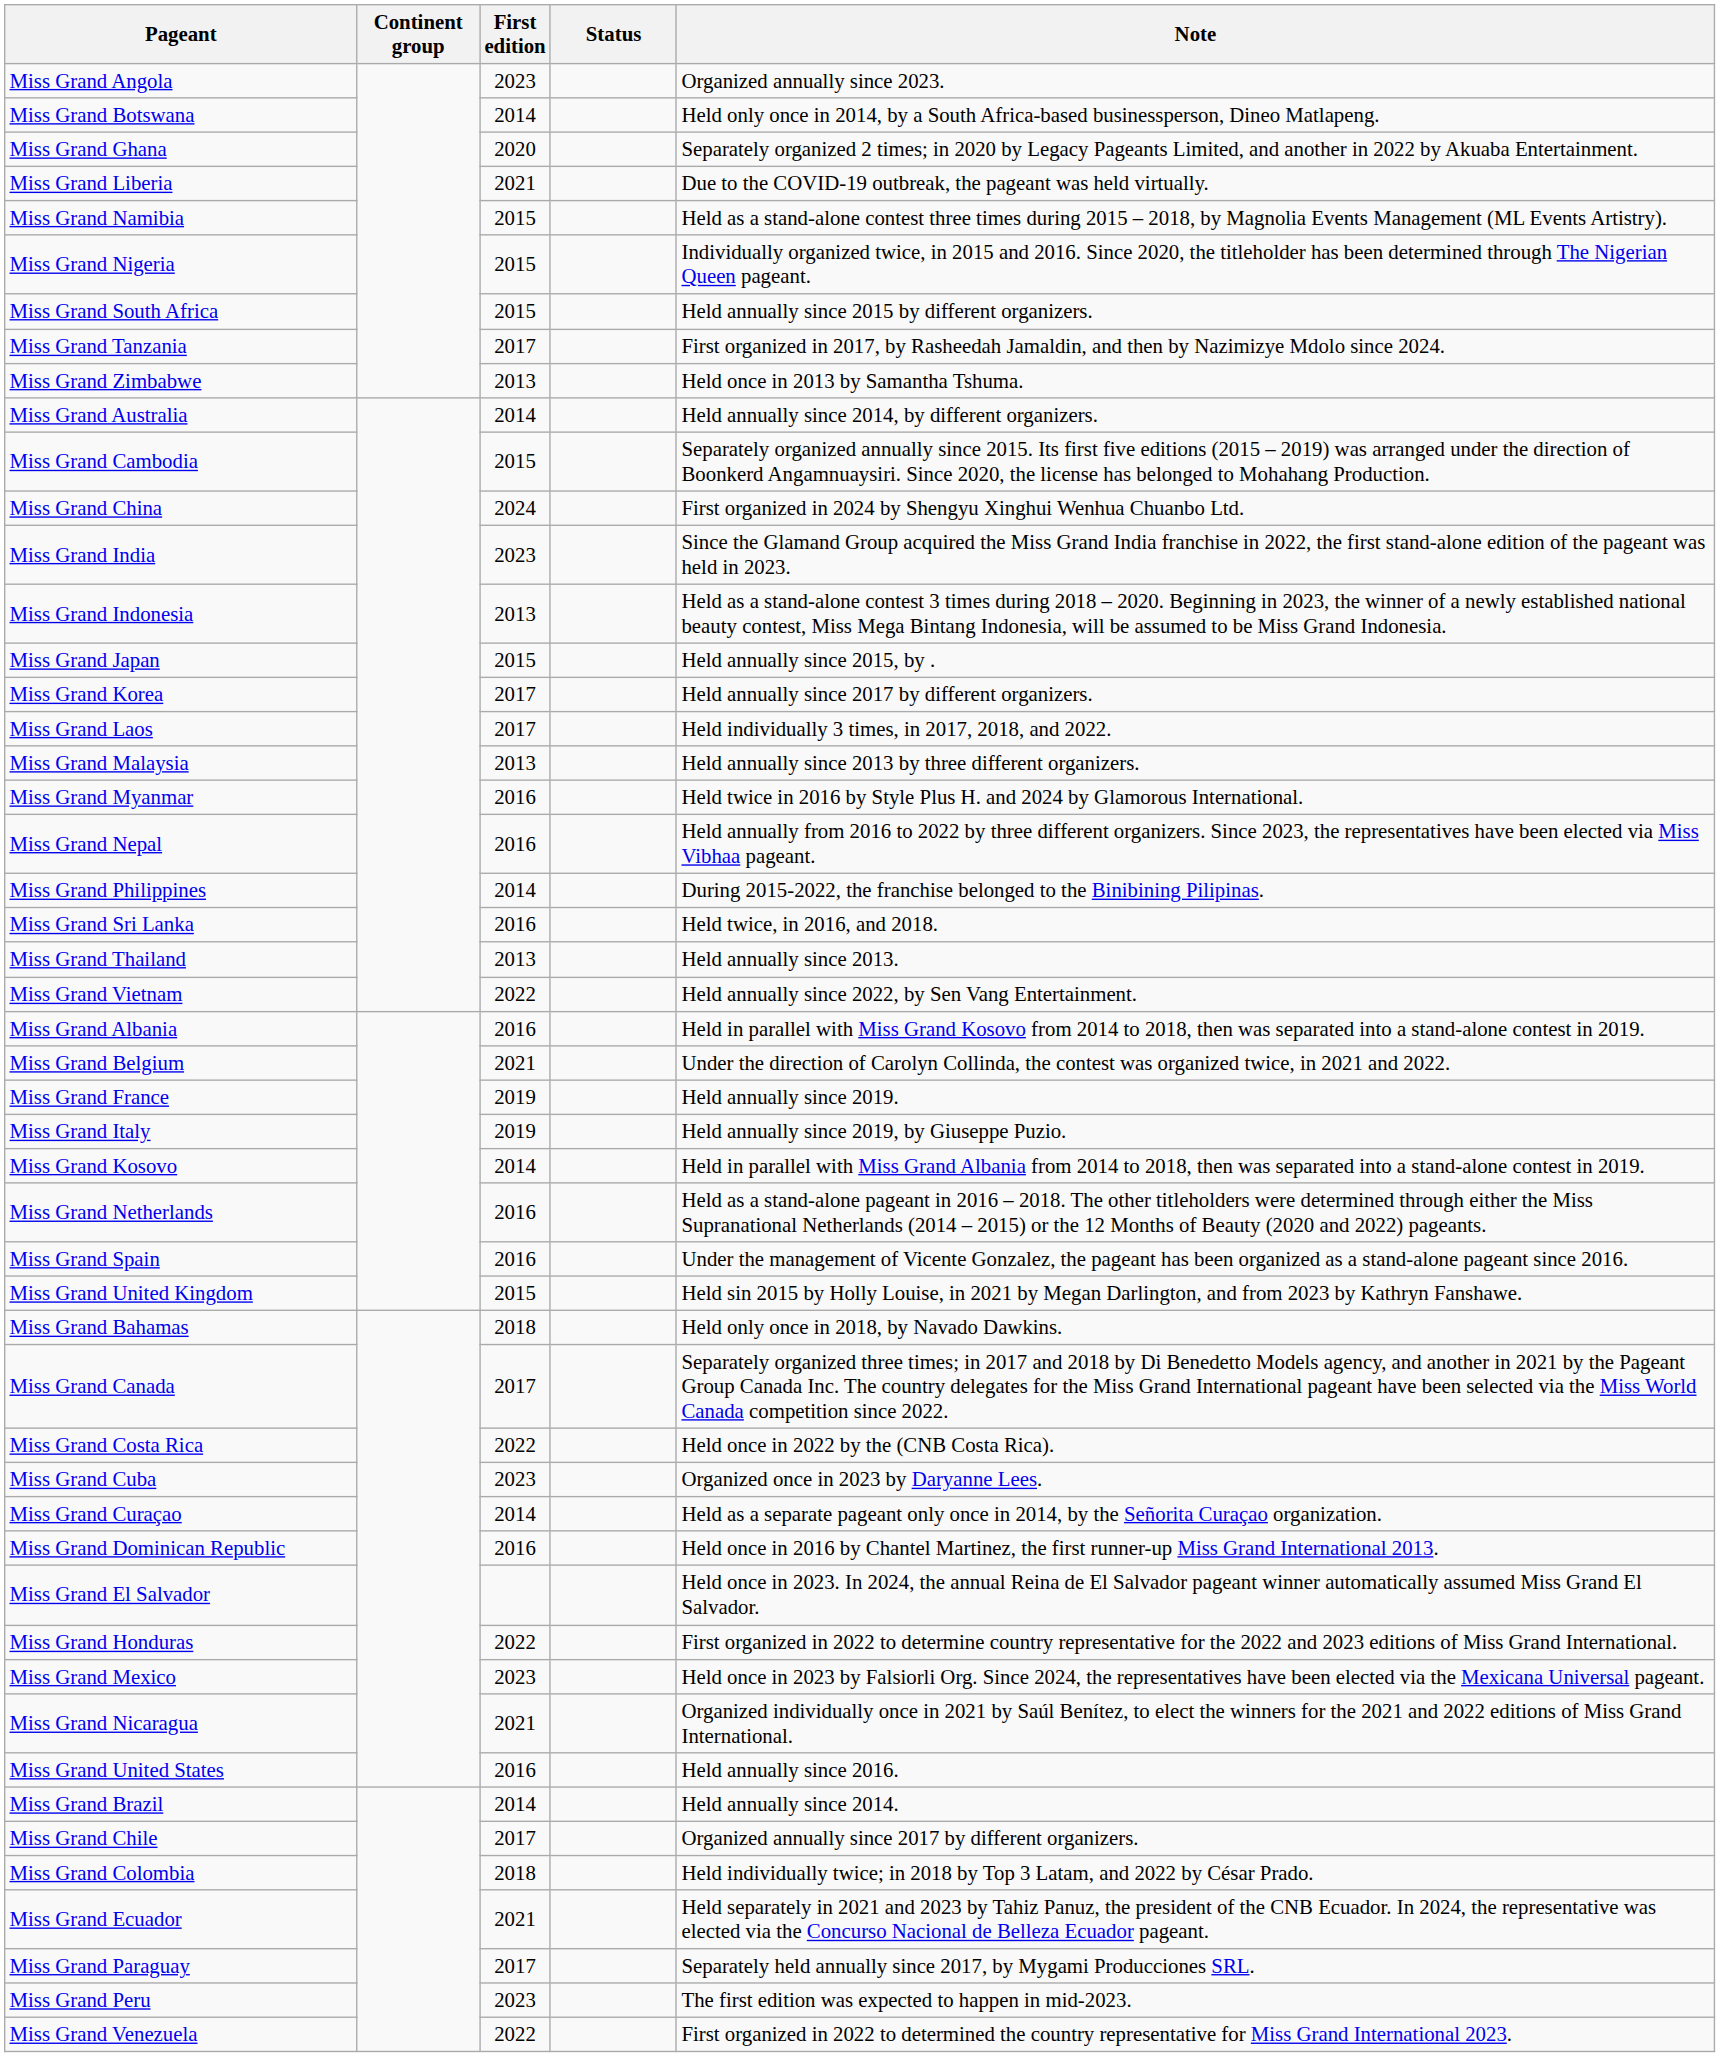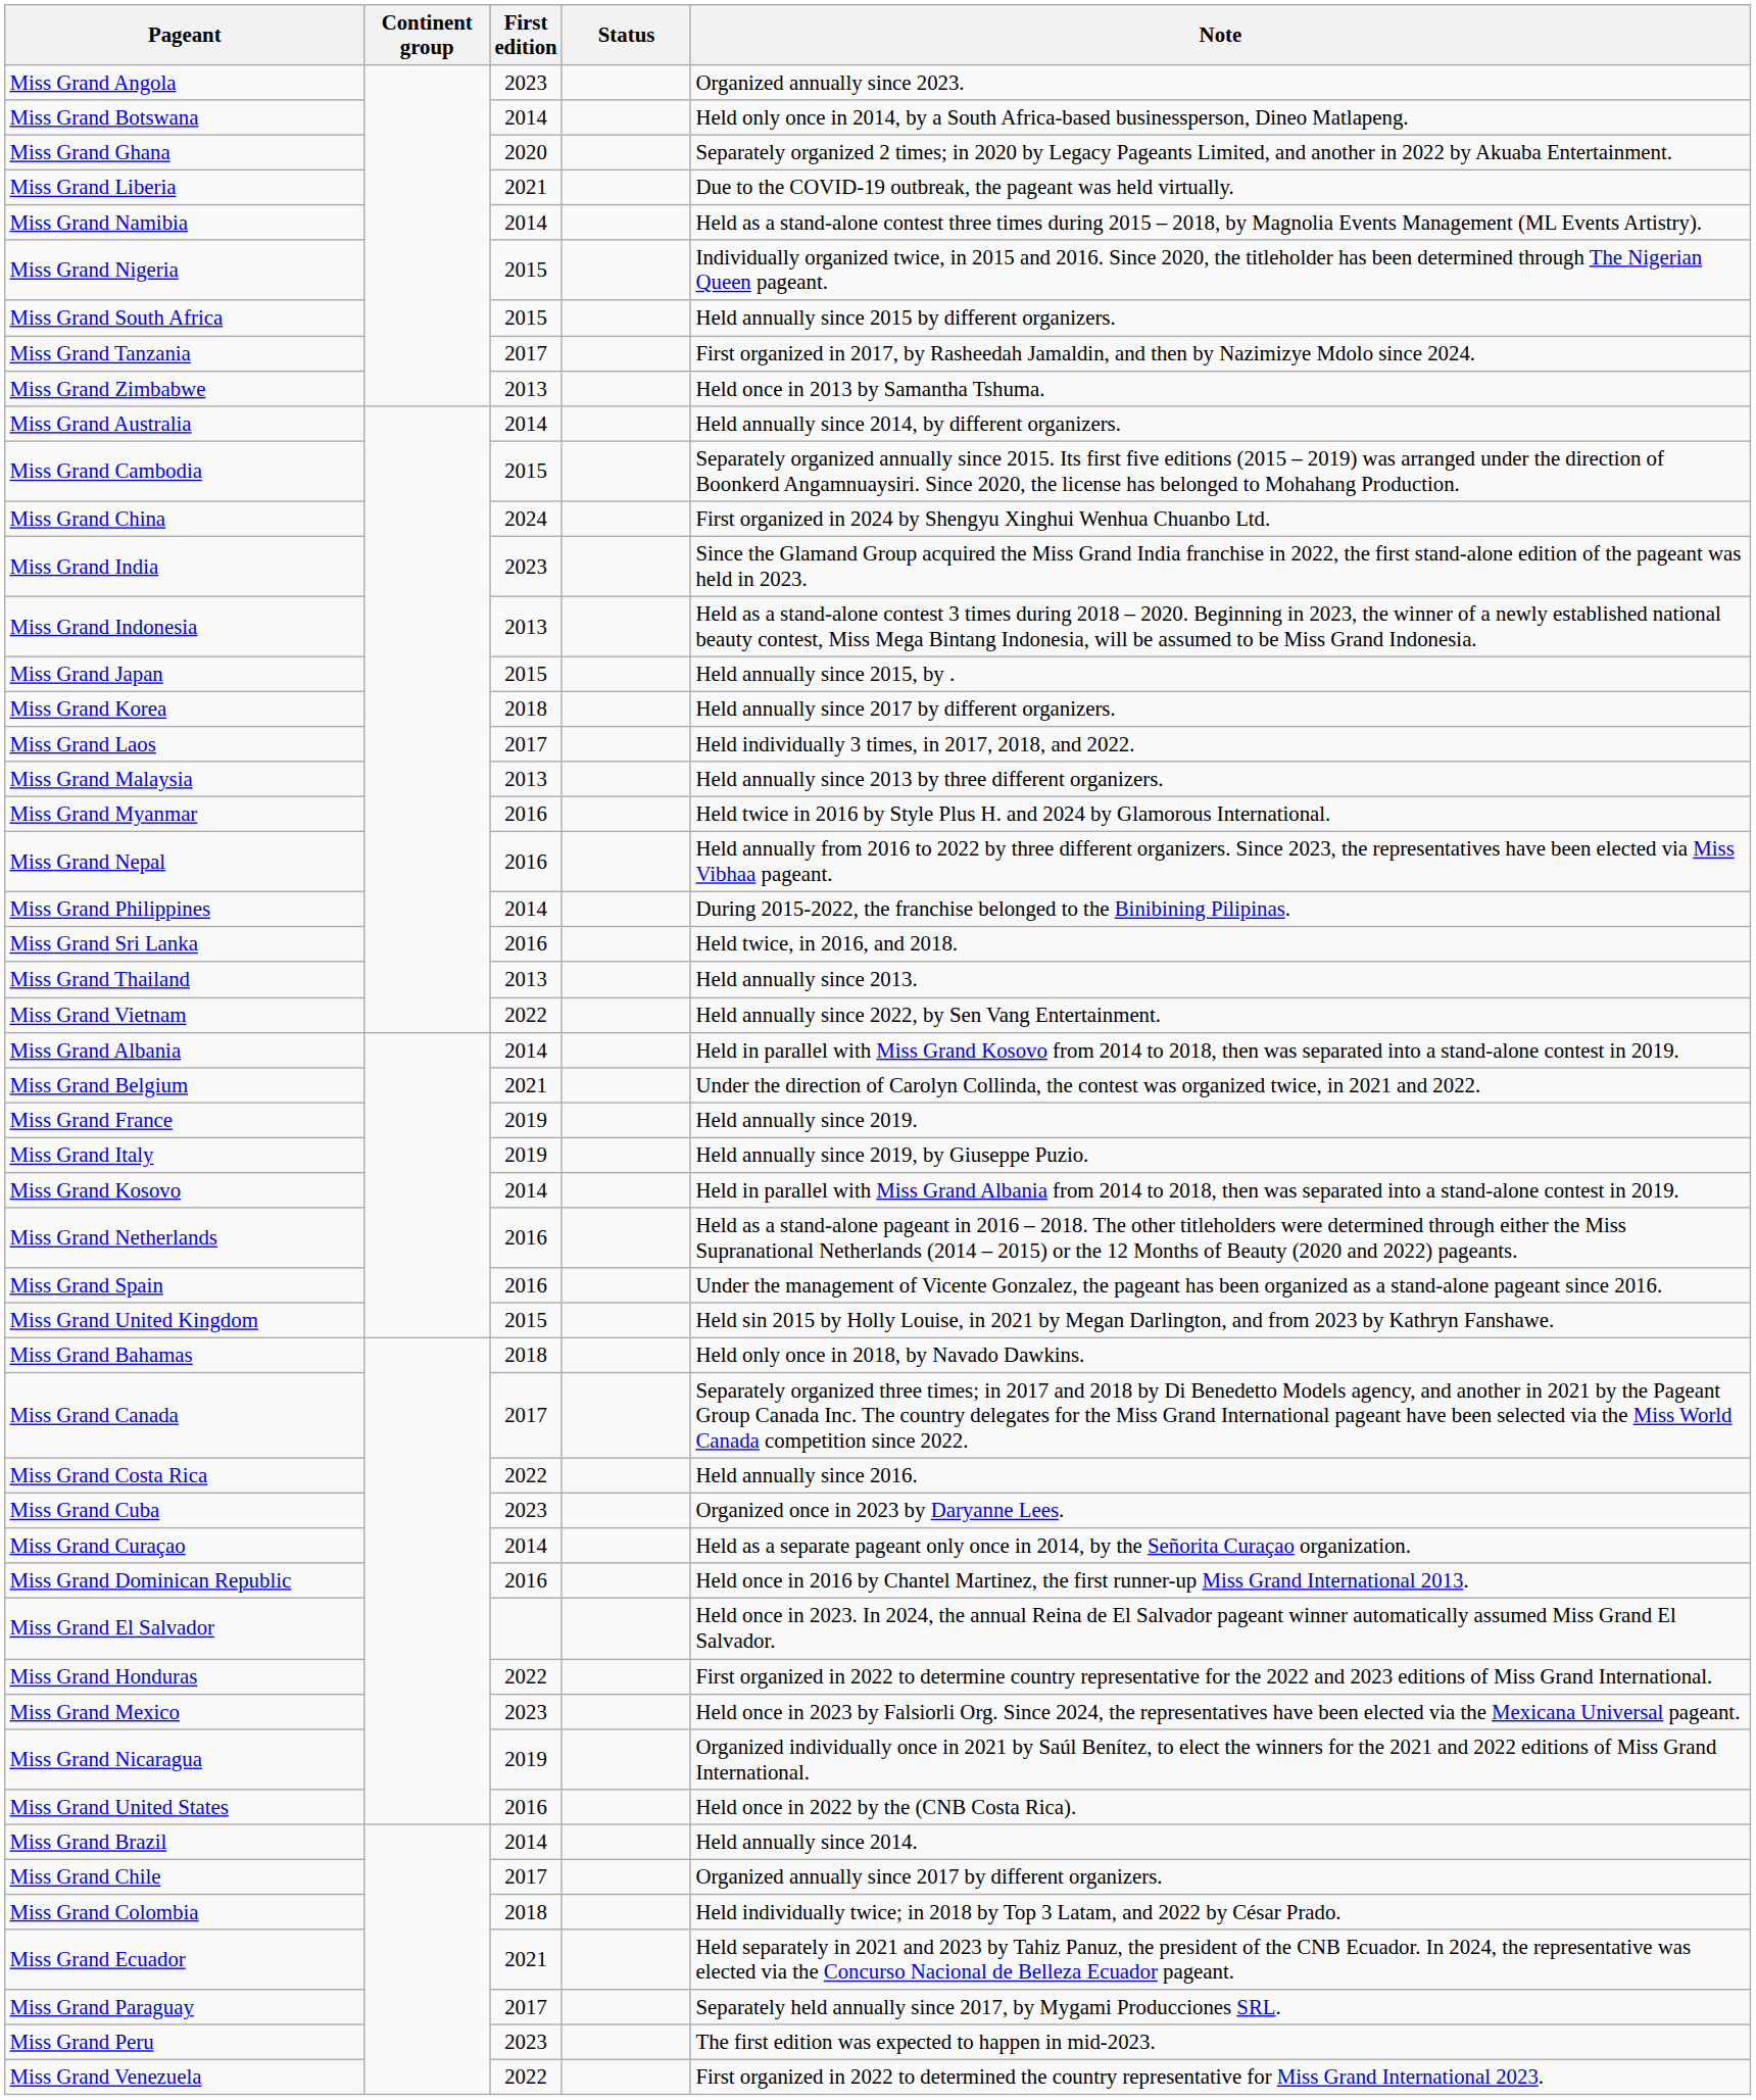Miss Grand Namibia | First edition: 2015 -> 2014
Miss Grand Korea | First edition: 2017 -> 2018
Miss Grand Albania | First edition: 2016 -> 2014
Miss Grand Costa Rica | Note: Held once in 2022 by the (CNB Costa Rica). -> Held annually since 2016.
Miss Grand Nicaragua | First edition: 2021 -> 2019
Miss Grand United States | Note: Held annually since 2016. -> Held once in 2022 by the (CNB Costa Rica).
